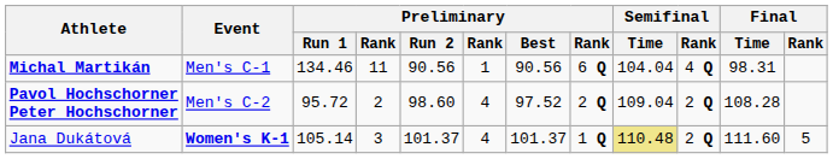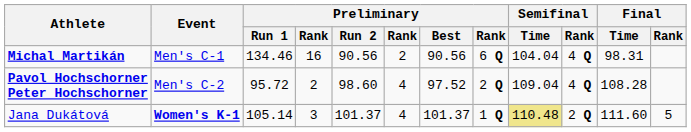Michal Martikán | column 4: 11 -> 16
Michal Martikán | column 6: 1 -> 2
Pavol Hochschorner Peter Hochschorner | Semifinal / Rank: 2 Q -> 4 Q
